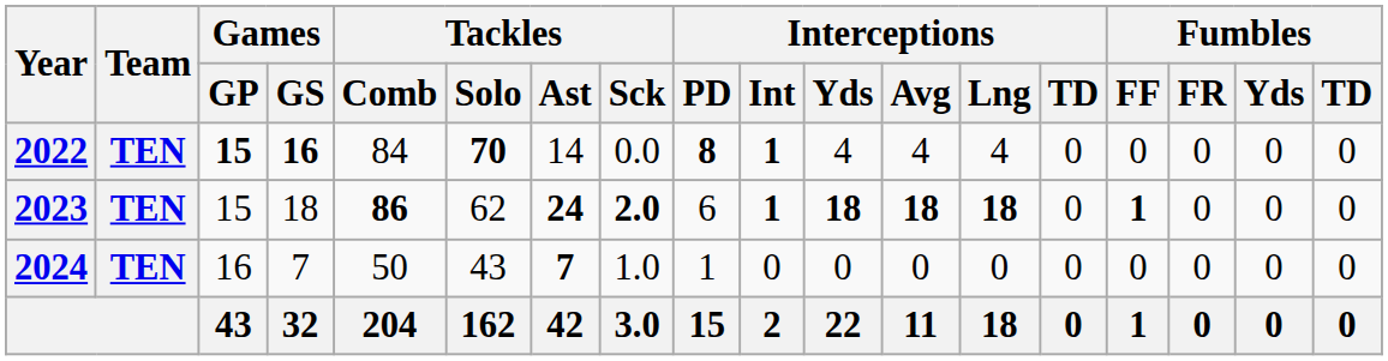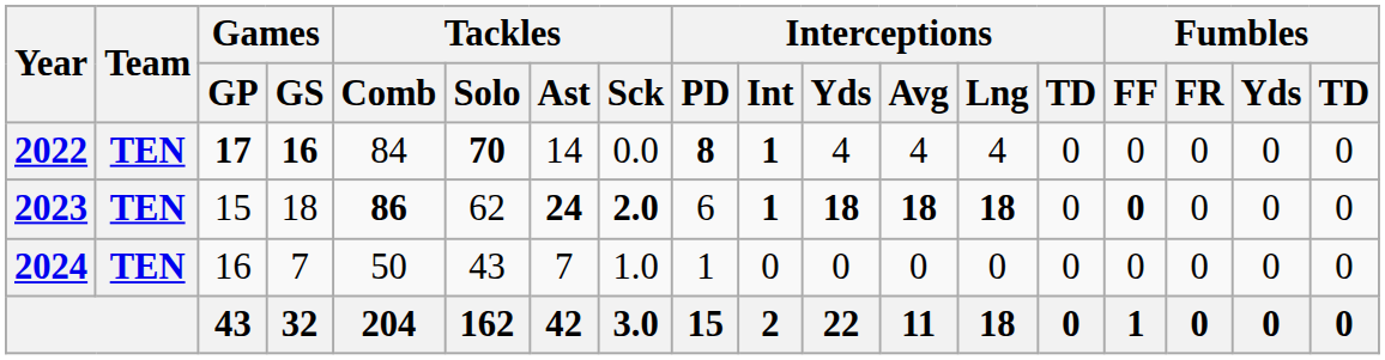2022 | Games / GP: 15 -> 17
2023 | Fumbles / FF: 1 -> 0
2024 | Tackles / Ast: bold -> normal
